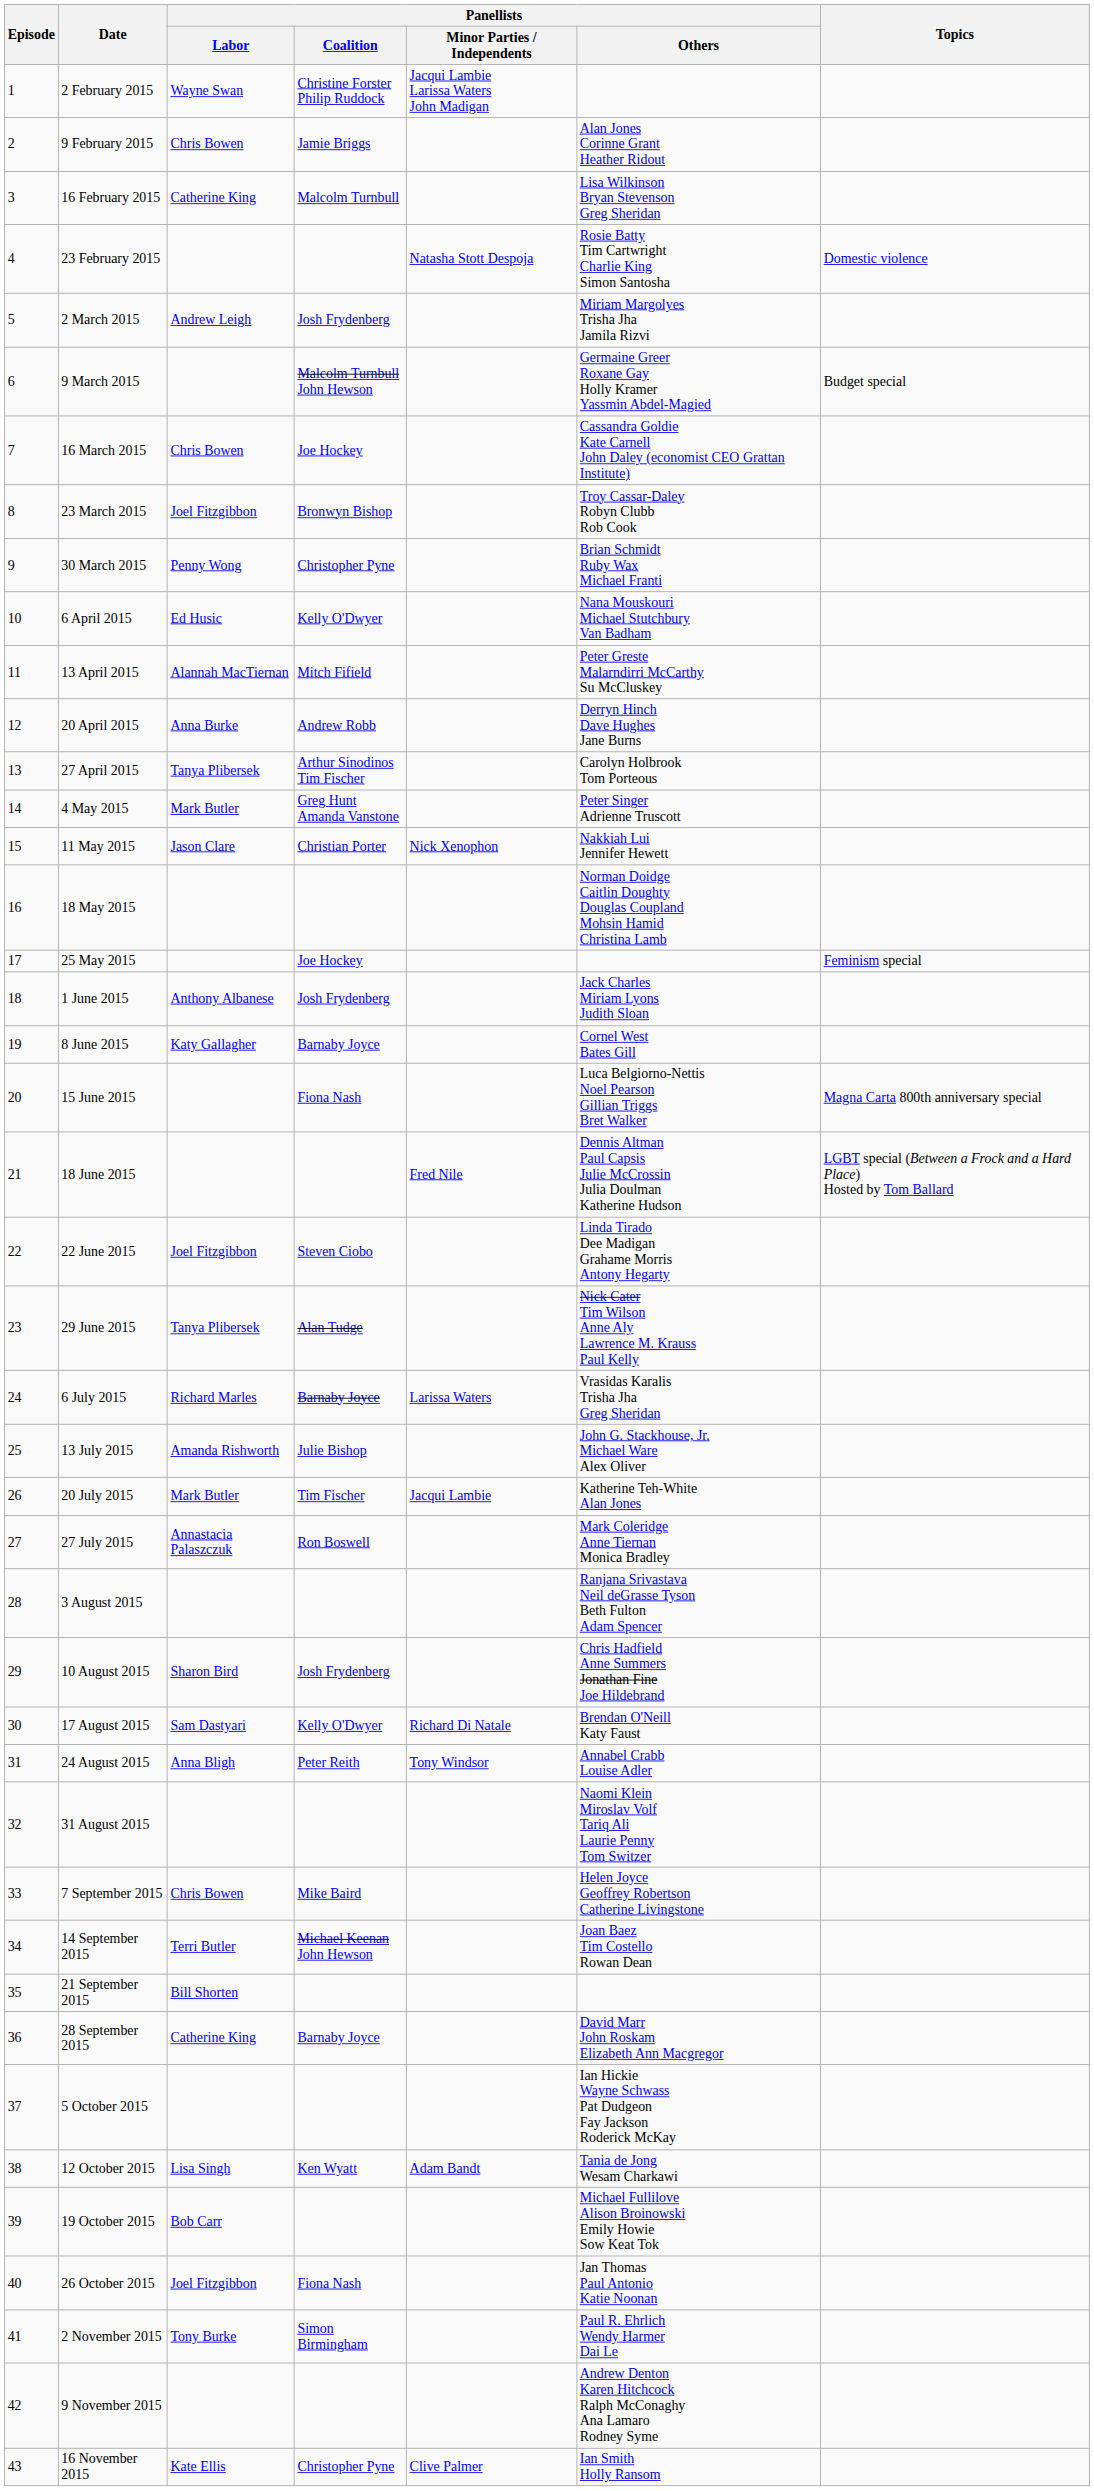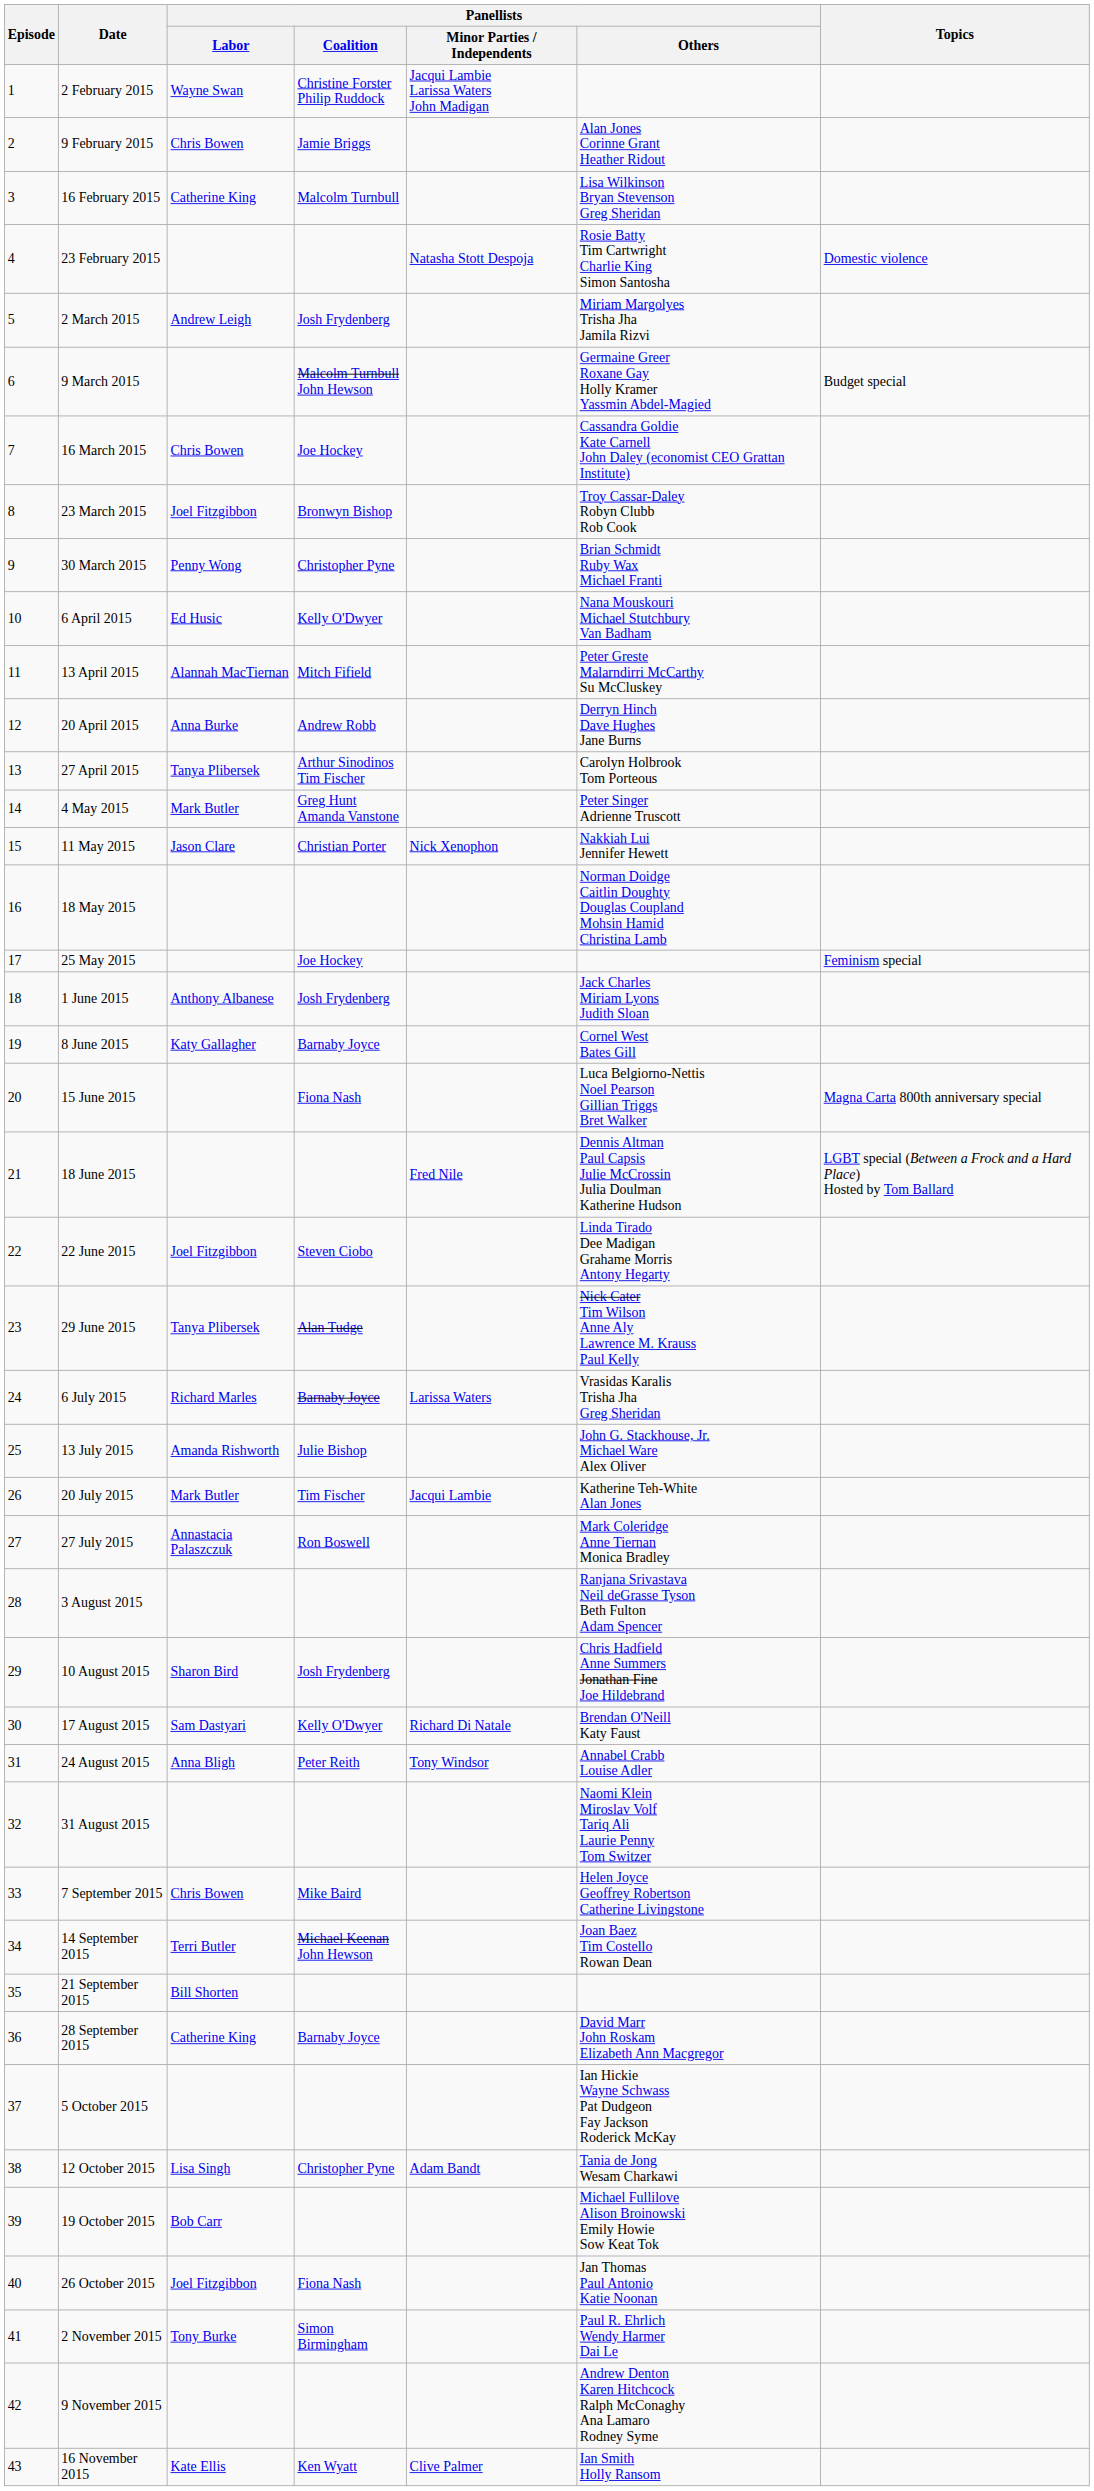12 October 2015 | Panellists / Coalition: Ken Wyatt -> Christopher Pyne
16 November 2015 | Panellists / Coalition: Christopher Pyne -> Ken Wyatt
